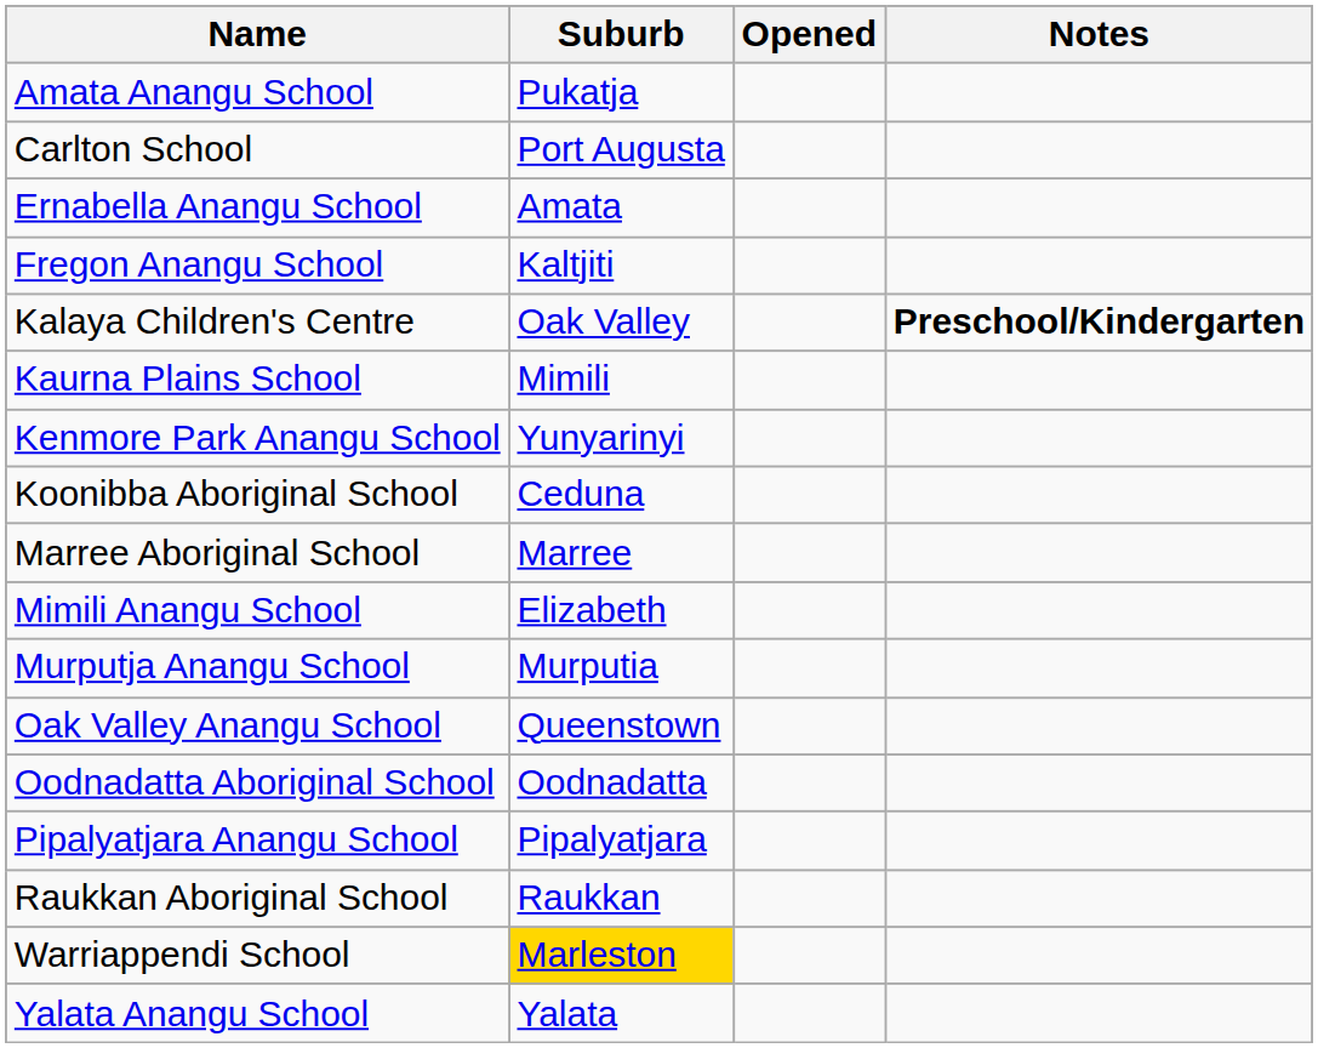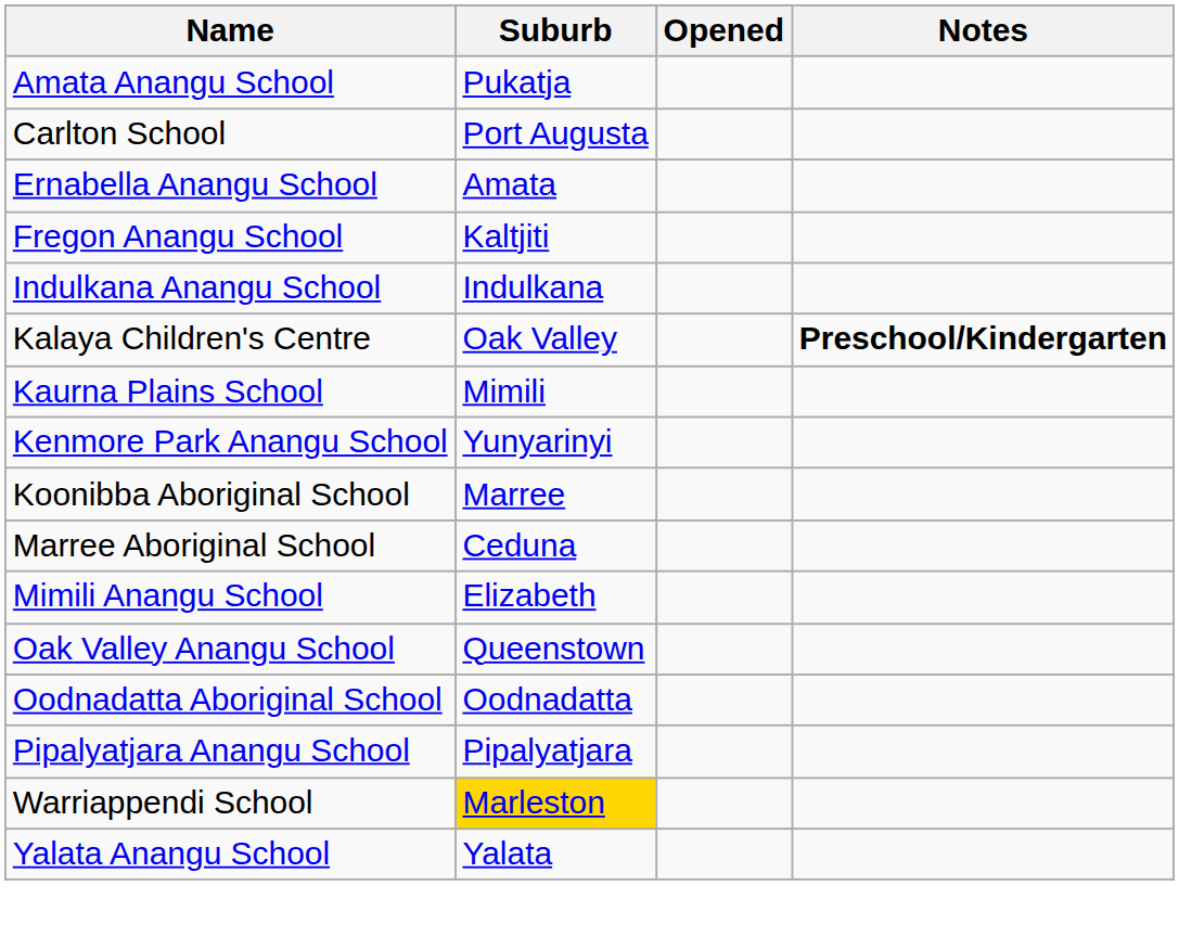+ row: Indulkana Anangu School | Indulkana
Koonibba Aboriginal School | Suburb: Ceduna -> Marree
Marree Aboriginal School | Suburb: Marree -> Ceduna
- row: Murputja Anangu School | Murputia
- row: Raukkan Aboriginal School | Raukkan
